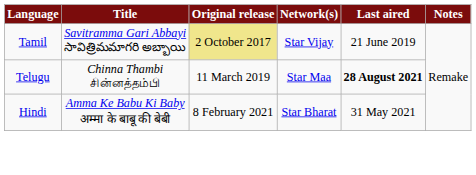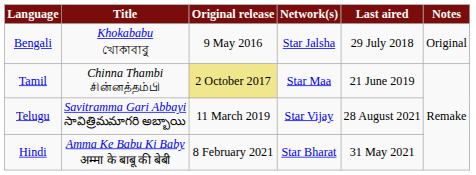+ row: Bengali | Khokababu খোকাবাবু | 9 May 2016 | Star Jalsha | 29 July 2018 | Original
Tamil | Title: Savitramma Gari Abbayi సావిత్రిమమాగరి అబ్బాయి -> Chinna Thambi சின்னத்தம்பி
Tamil | Network(s): Star Vijay -> Star Maa
Telugu | Title: Chinna Thambi சின்னத்தம்பி -> Savitramma Gari Abbayi సావిత్రిమమాగరి అబ్బాయి
Telugu | Network(s): Star Maa -> Star Vijay
Telugu | Last aired: bold -> normal
